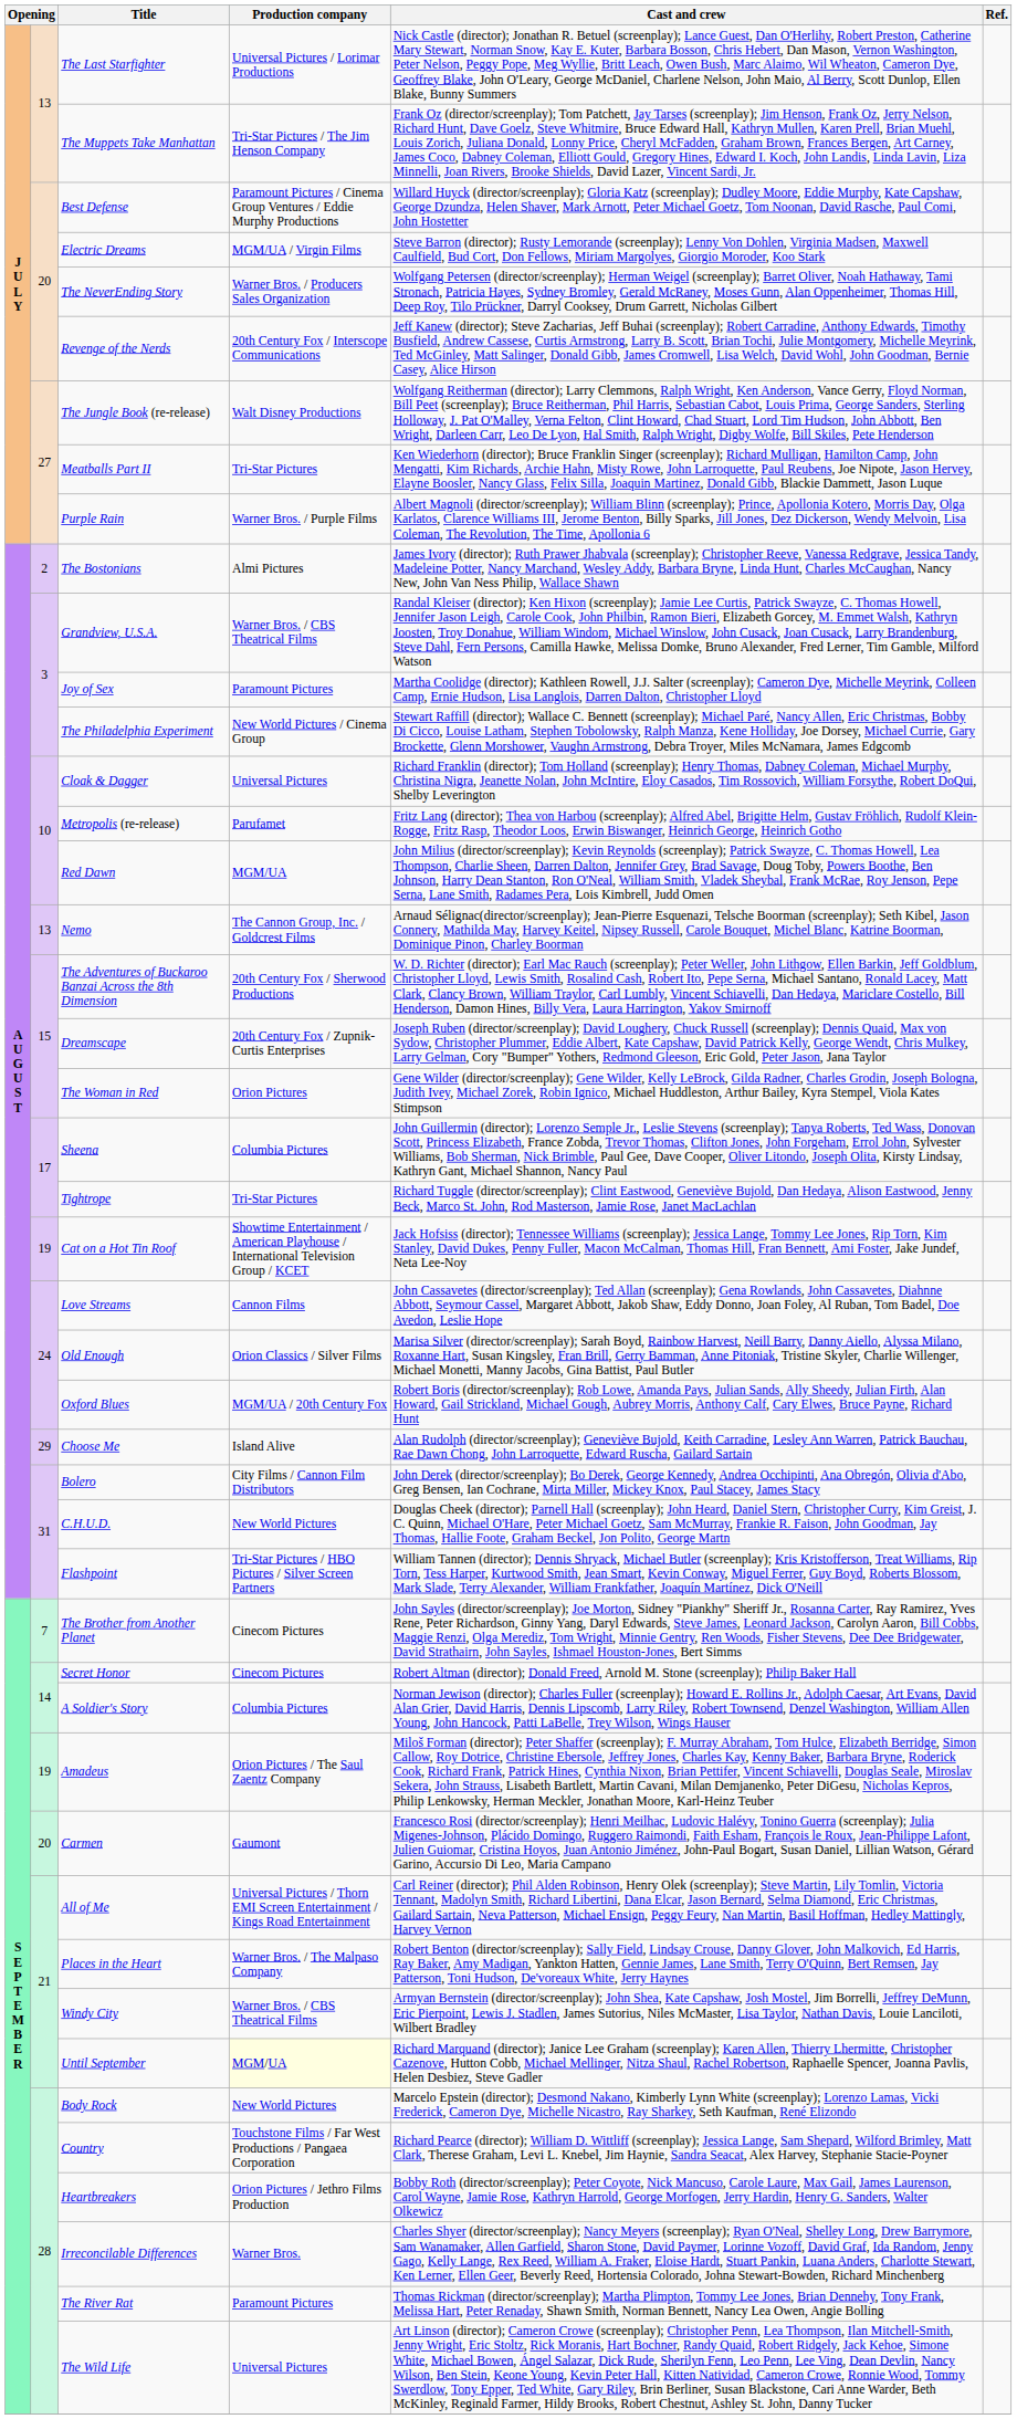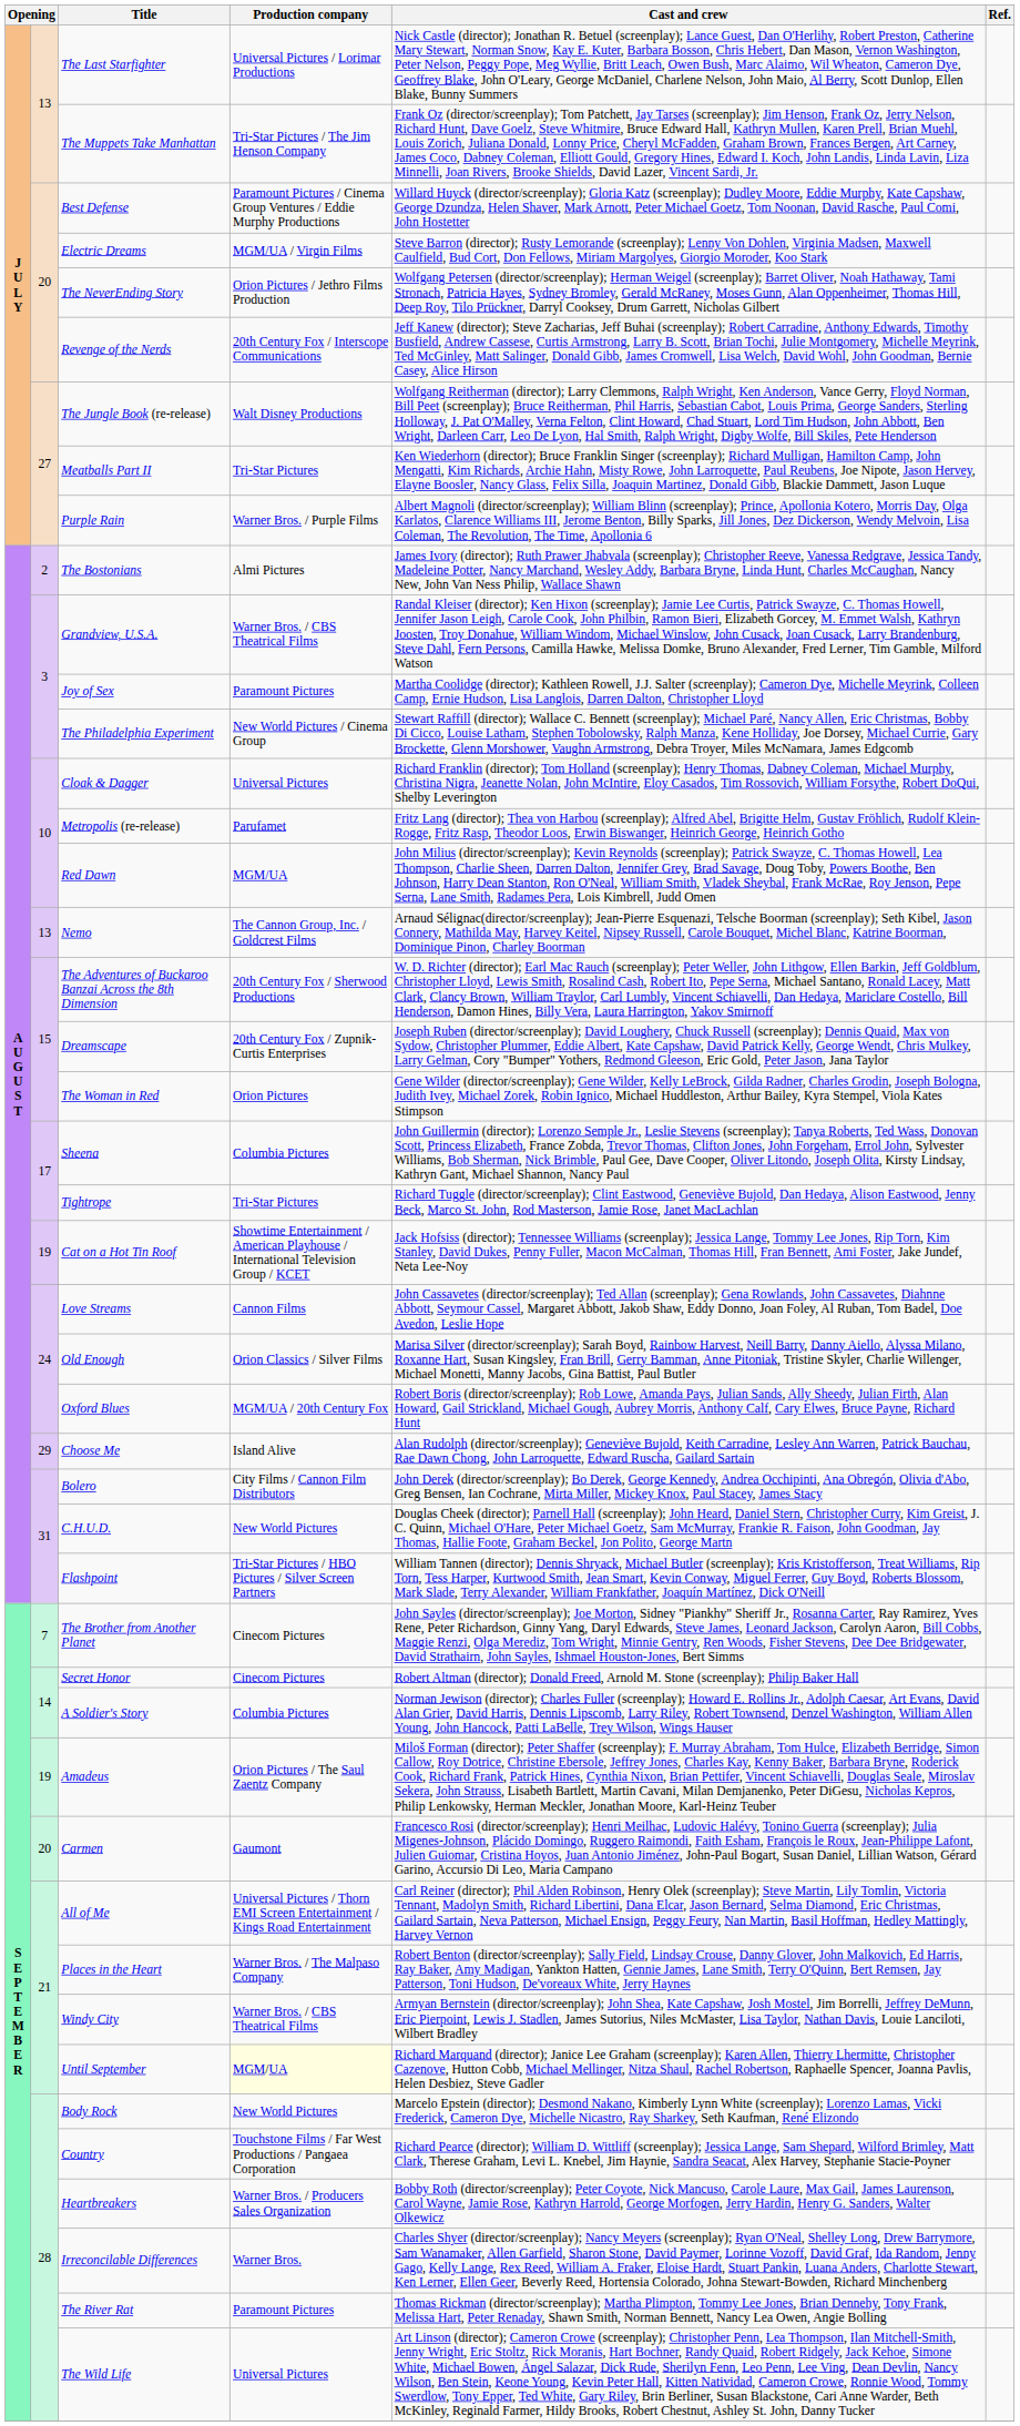The NeverEnding Story | Production company: Warner Bros. / Producers Sales Organization -> Orion Pictures / Jethro Films Production
Heartbreakers | Production company: Orion Pictures / Jethro Films Production -> Warner Bros. / Producers Sales Organization
